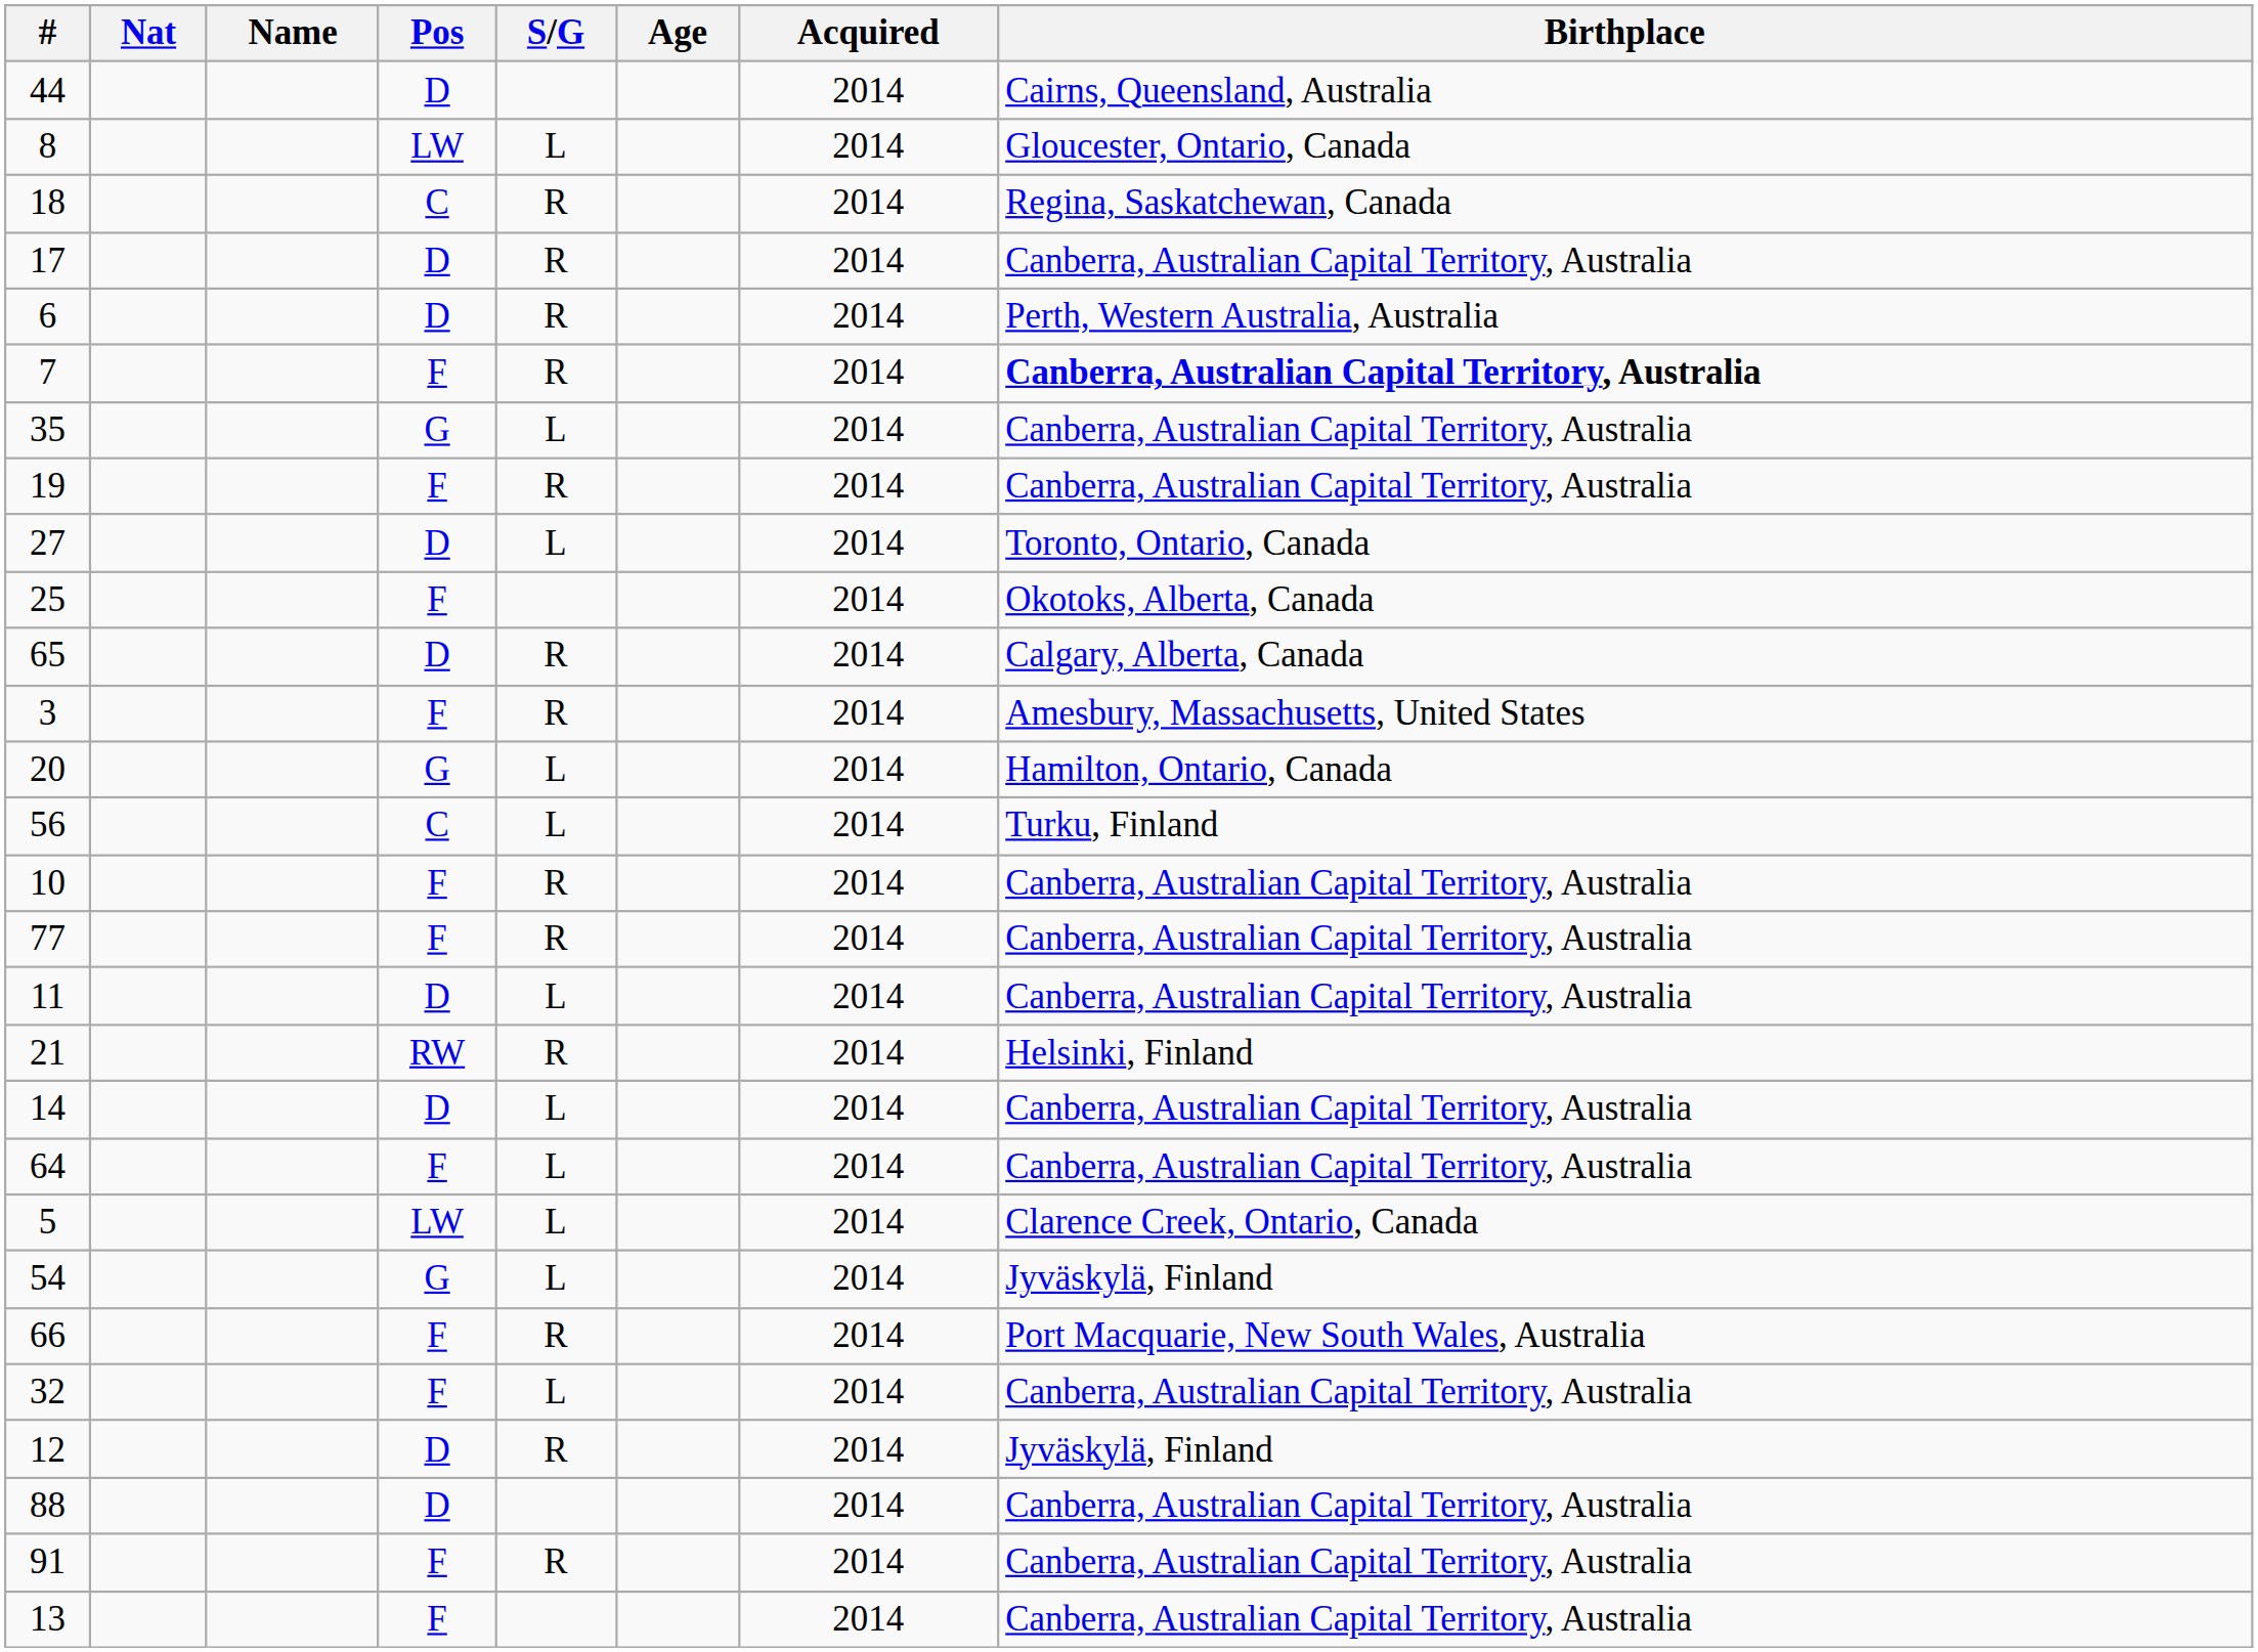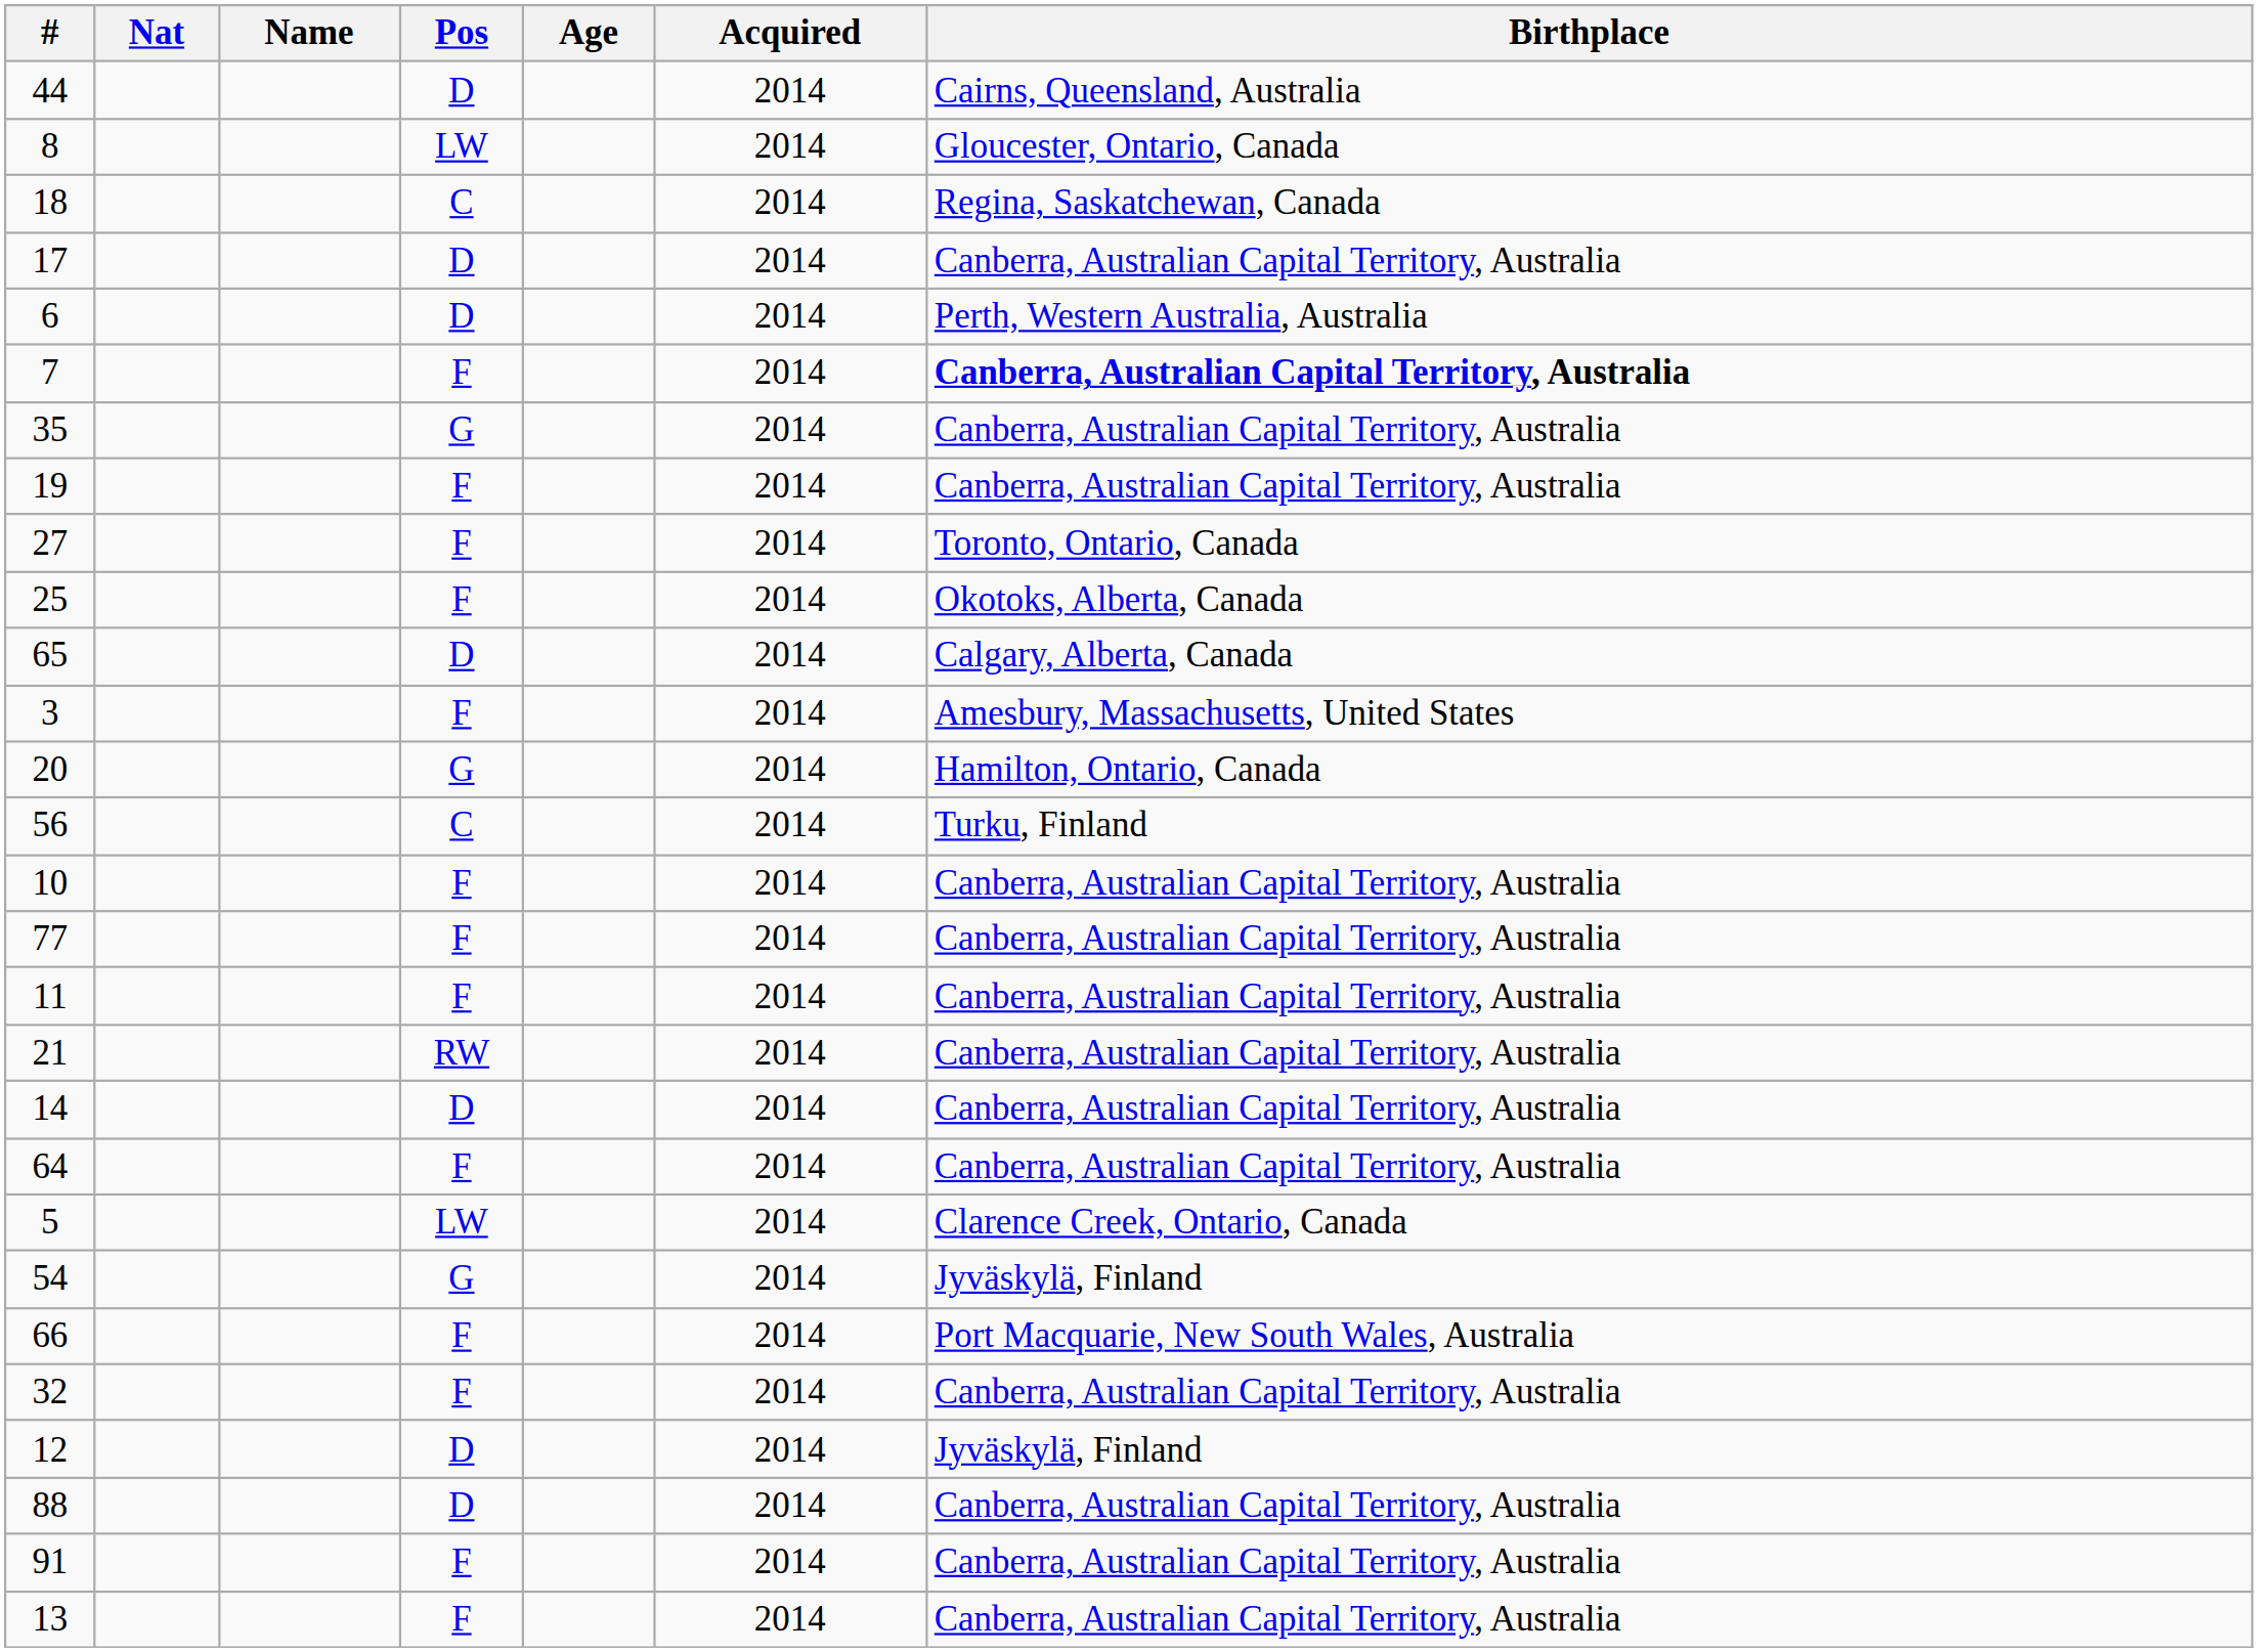- column: S/G | L | R | R | R | R | L | R | L | R | R | L | L | R | R | L | R | L | L | L | L | R | L | R | R
27 | Pos: D -> F
11 | Pos: D -> F
21 | Birthplace: Helsinki, Finland -> Canberra, Australian Capital Territory, Australia
